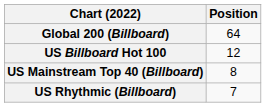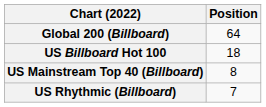US Billboard Hot 100 | Position: 12 -> 18
